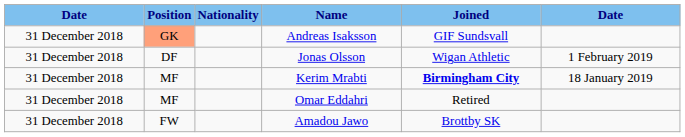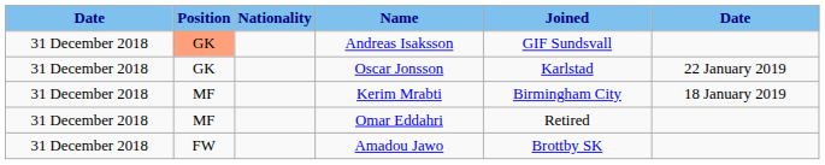+ row: 31 December 2018 | GK | Oscar Jonsson | Karlstad | 22 January 2019
- row: 31 December 2018 | DF | Jonas Olsson | Wigan Athletic | 1 February 2019
Kerim Mrabti | Joined: bold -> normal
